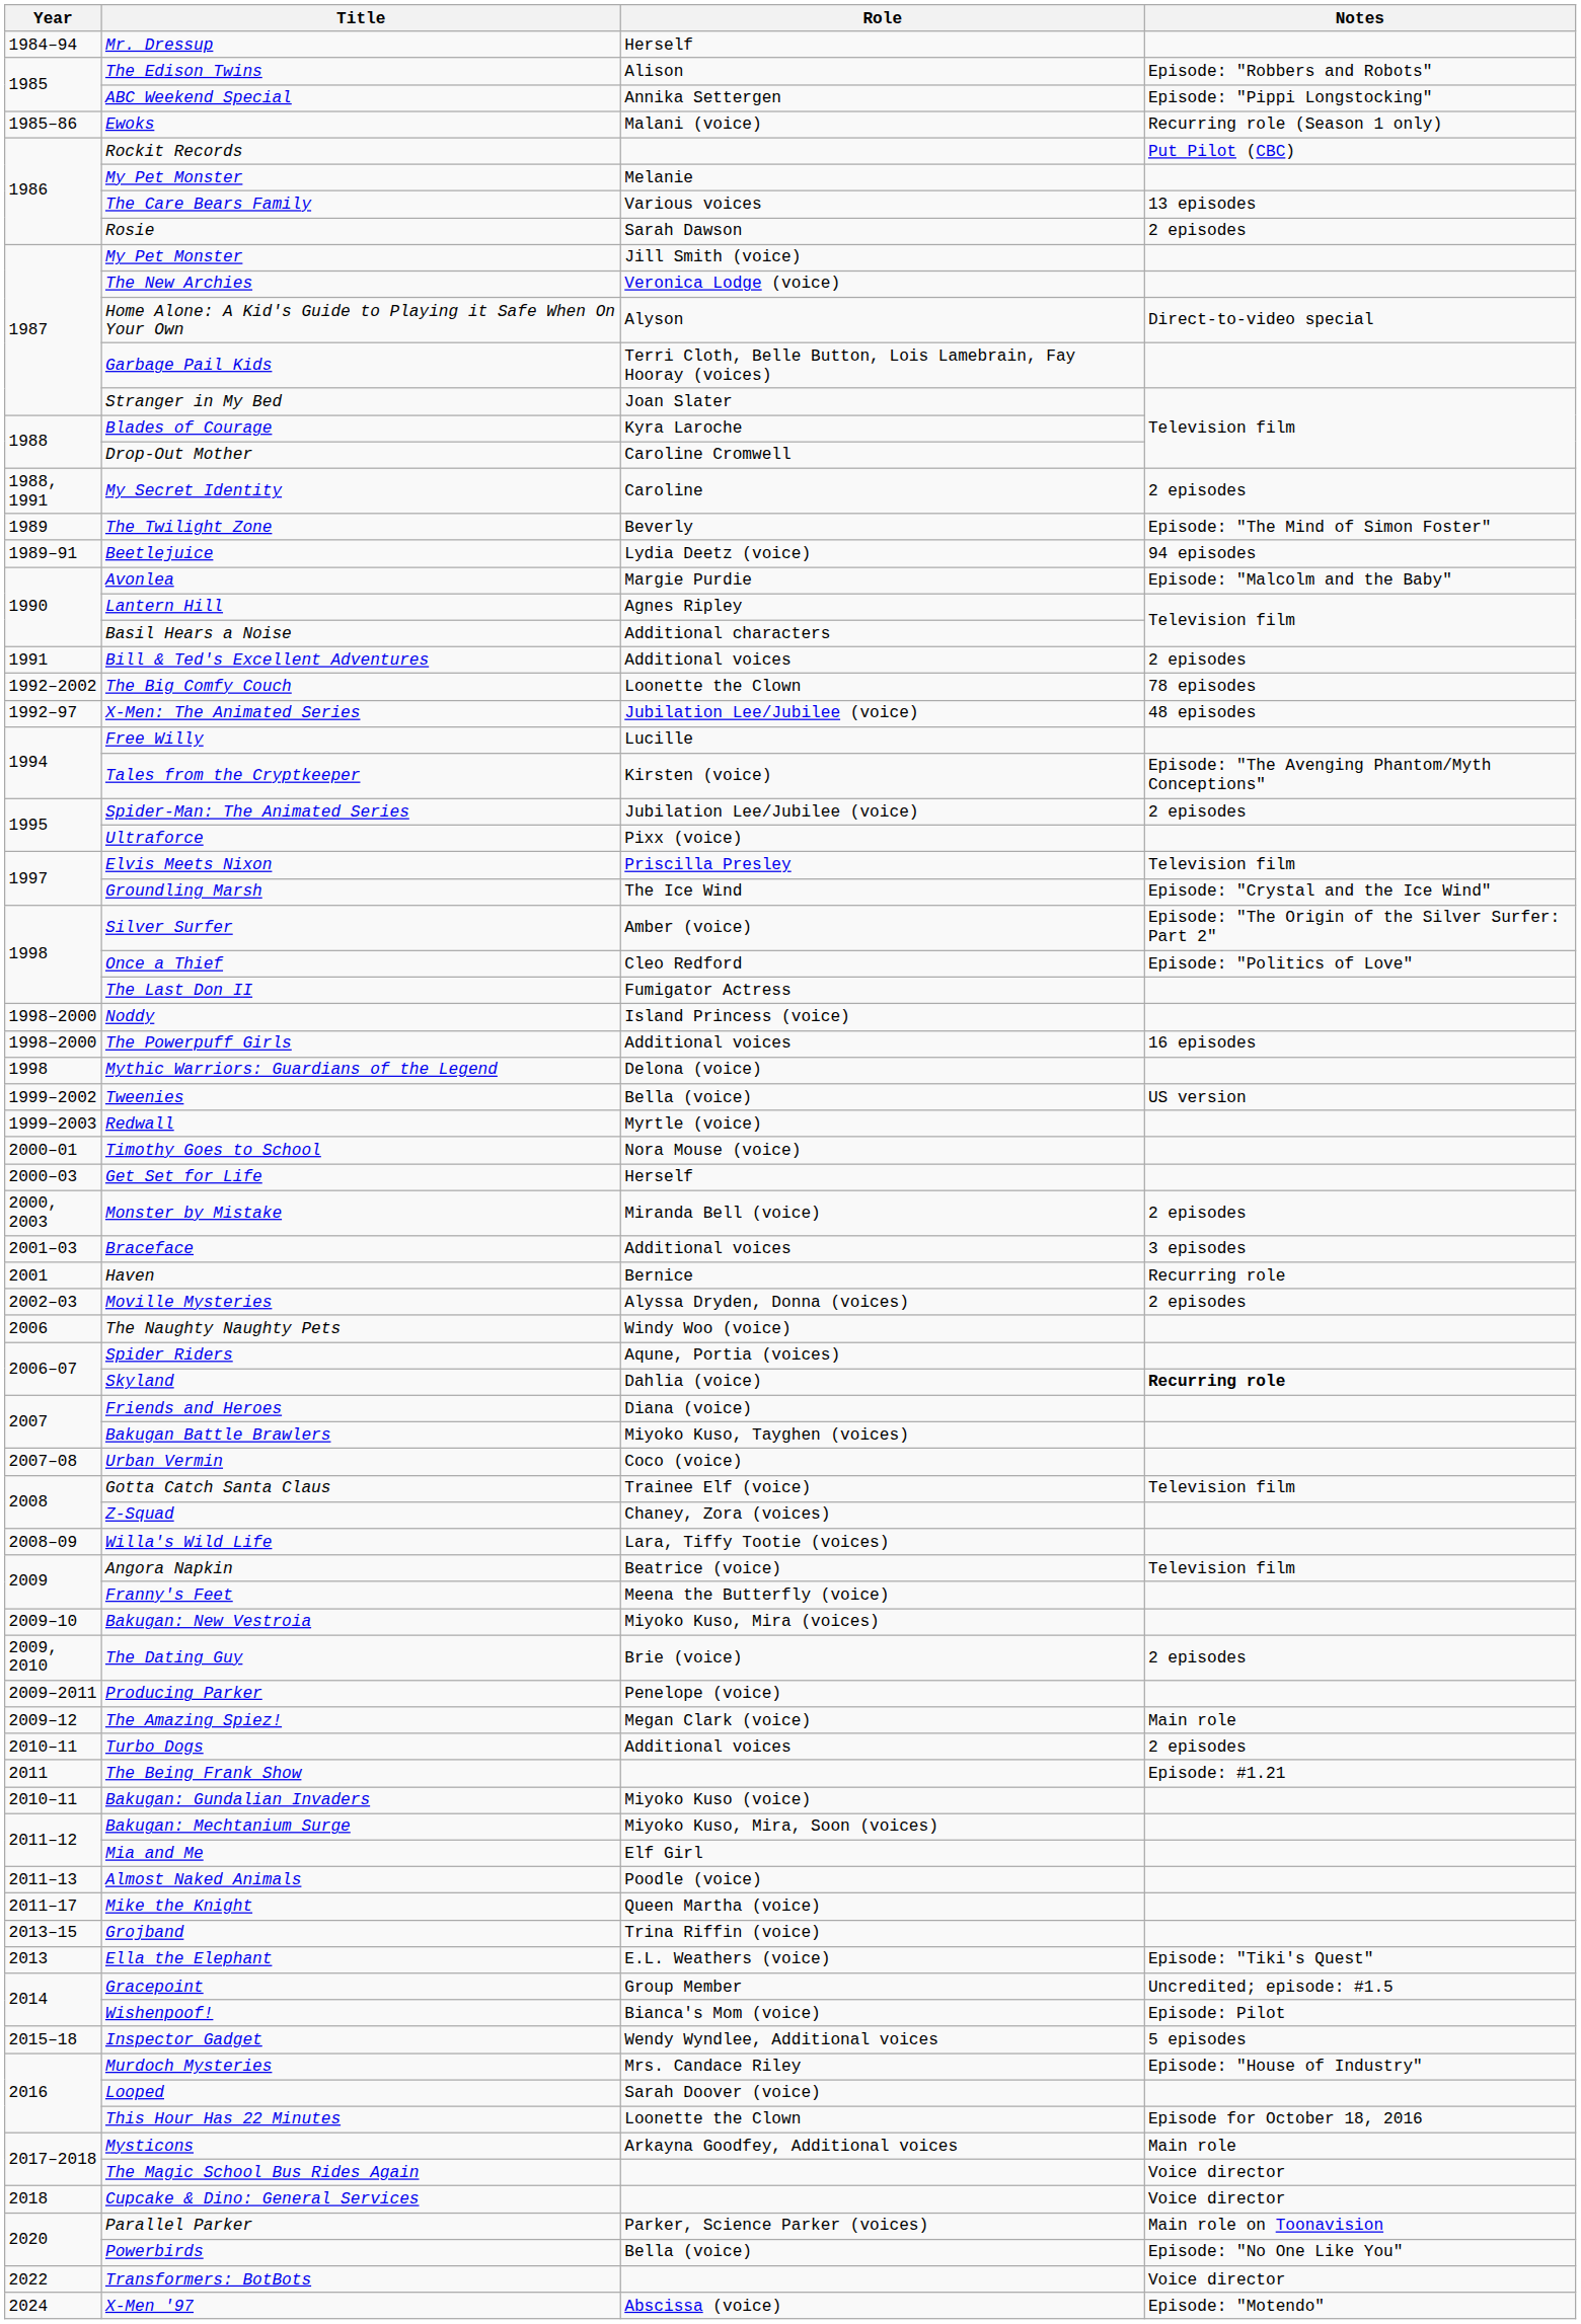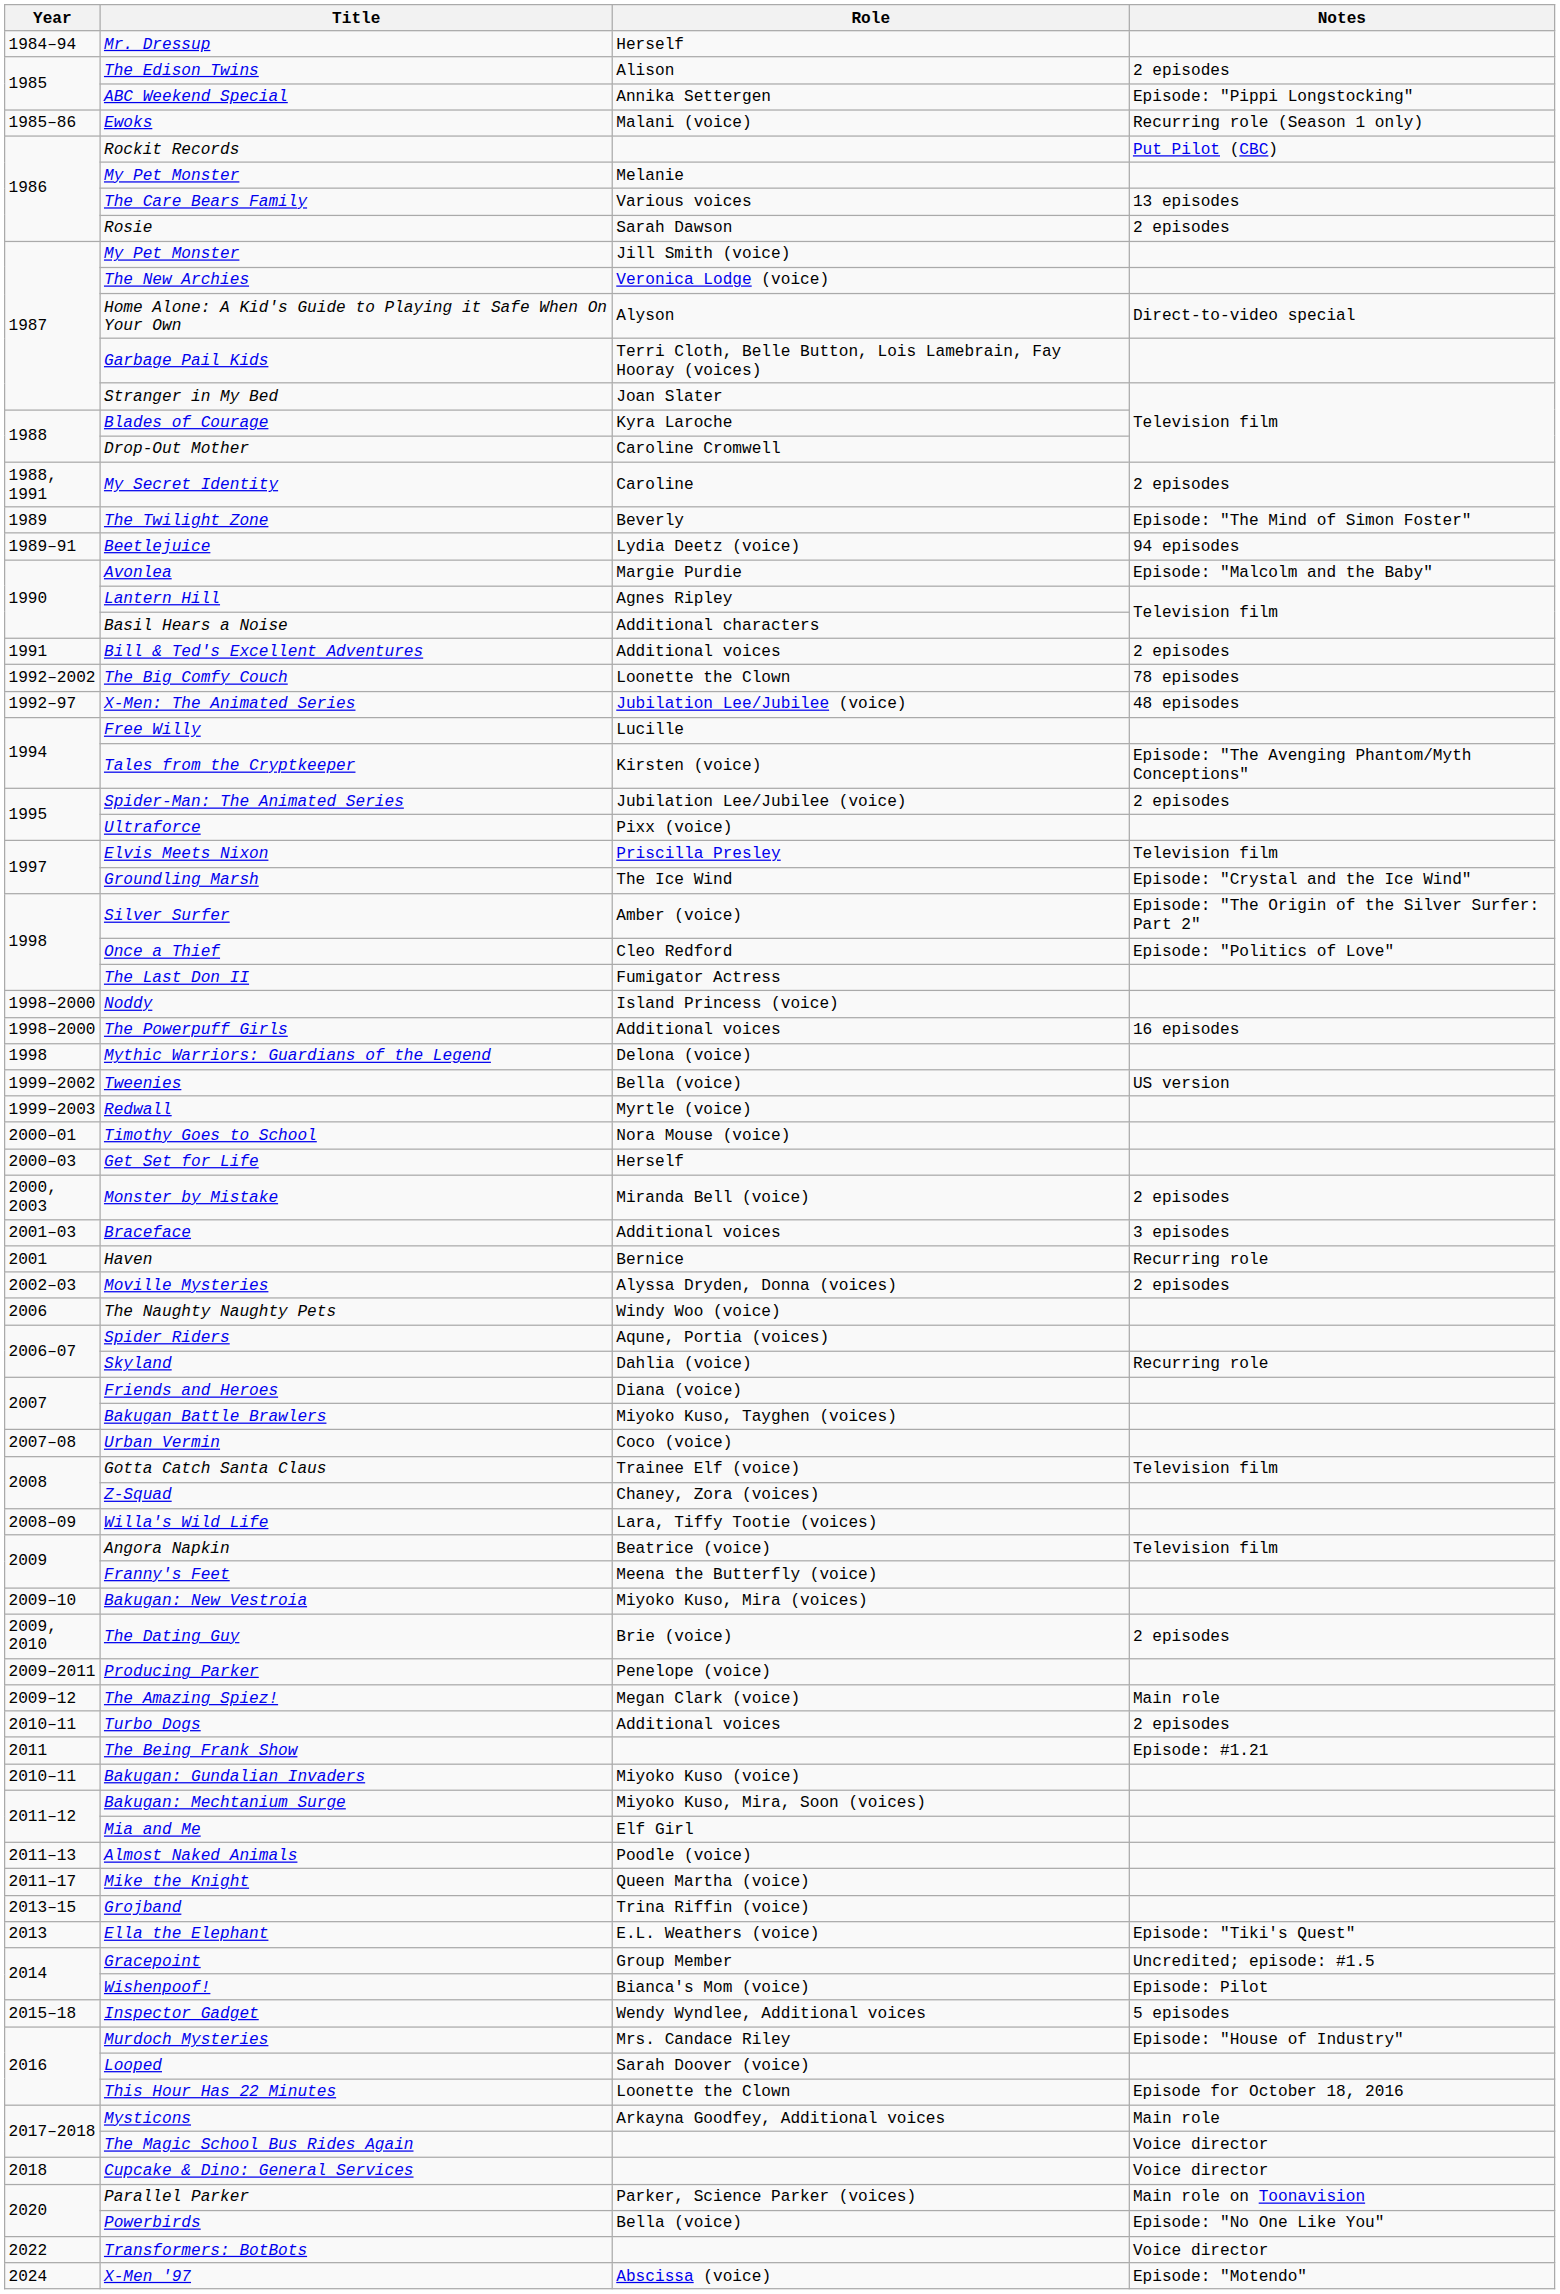The Edison Twins | Notes: Episode: "Robbers and Robots" -> 2 episodes
Skyland | Notes: bold -> normal
